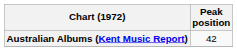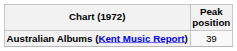Australian Albums (Kent Music Report) | Peak position: 42 -> 39
